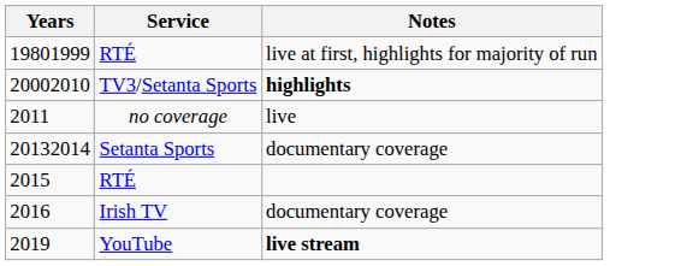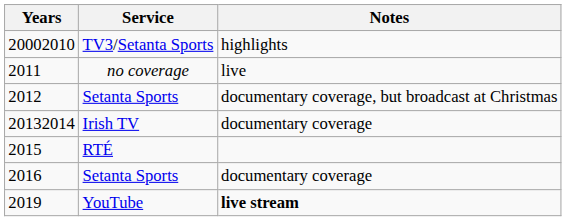- row: 19801999 | RTÉ | live at first, highlights for majority of run
20002010 | Notes: bold -> normal
+ row: 2012 | Setanta Sports | documentary coverage, but broadcast at Christmas
20132014 | Service: Setanta Sports -> Irish TV
2016 | Service: Irish TV -> Setanta Sports
